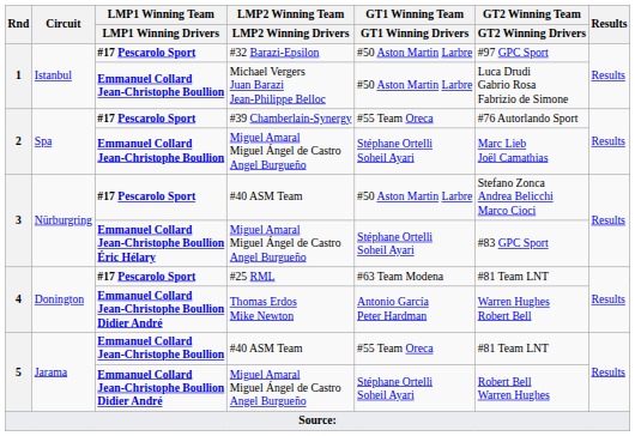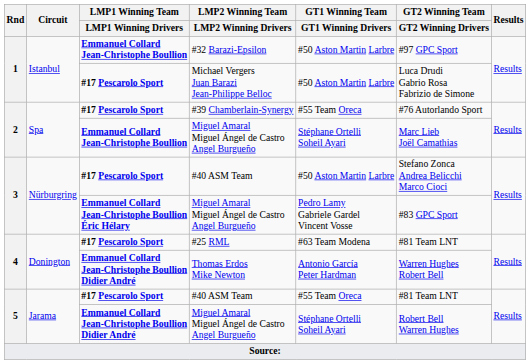#32 Barazi-Epsilon | LMP1 Winning Team / LMP1 Winning Drivers: #17 Pescarolo Sport -> Emmanuel Collard Jean-Christophe Boullion
Michael Vergers Juan Barazi Jean-Philippe Belloc | LMP1 Winning Team / LMP1 Winning Drivers: Emmanuel Collard Jean-Christophe Boullion -> #17 Pescarolo Sport
3 / Miguel Amaral Miguel Ángel de Castro Angel Burgueño | GT1 Winning Team / GT1 Winning Drivers: Stéphane Ortelli Soheil Ayari -> Pedro Lamy Gabriele Gardel Vincent Vosse
5 / #40 ASM Team | LMP1 Winning Team / LMP1 Winning Drivers: Emmanuel Collard Jean-Christophe Boullion -> #17 Pescarolo Sport
